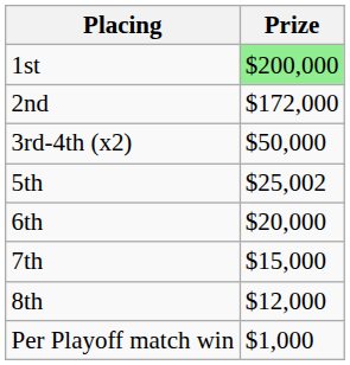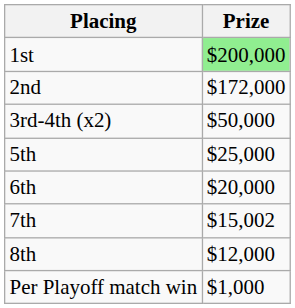5th | Prize: $25,002 -> $25,000
7th | Prize: $15,000 -> $15,002
